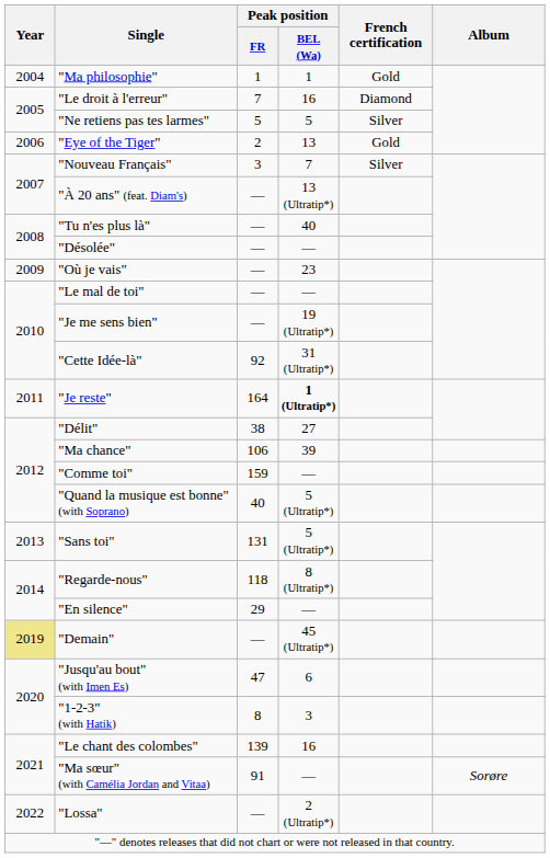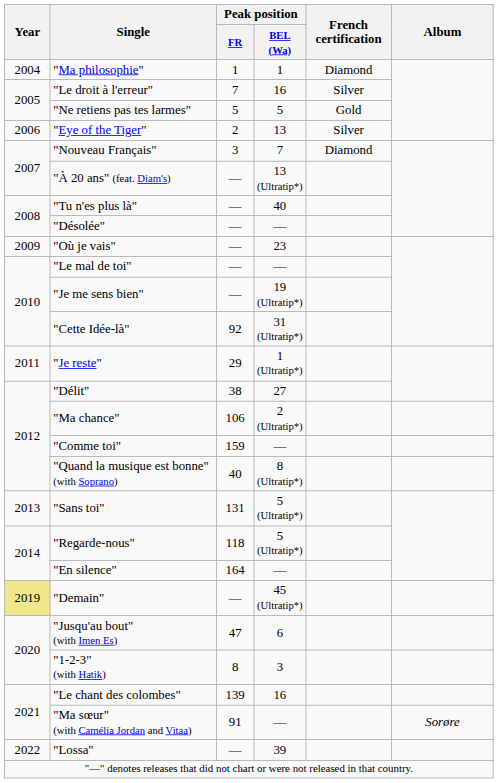"Ma philosophie" | French certification: Gold -> Diamond
"Le droit à l'erreur" | French certification: Diamond -> Silver
"Ne retiens pas tes larmes" | French certification: Silver -> Gold
"Eye of the Tiger" | French certification: Gold -> Silver
"Nouveau Français" | French certification: Silver -> Diamond
"Je reste" | Peak position / FR: 164 -> 29
"Je reste" | Peak position / BEL (Wa): bold -> normal
"Ma chance" | Peak position / BEL (Wa): 39 -> 2 (Ultratip*)
"Quand la musique est bonne" (with Soprano) | Peak position / BEL (Wa): 5 (Ultratip*) -> 8 (Ultratip*)
"Regarde-nous" | Peak position / BEL (Wa): 8 (Ultratip*) -> 5 (Ultratip*)
"En silence" | Peak position / FR: 29 -> 164
"Lossa" | Peak position / BEL (Wa): 2 (Ultratip*) -> 39
